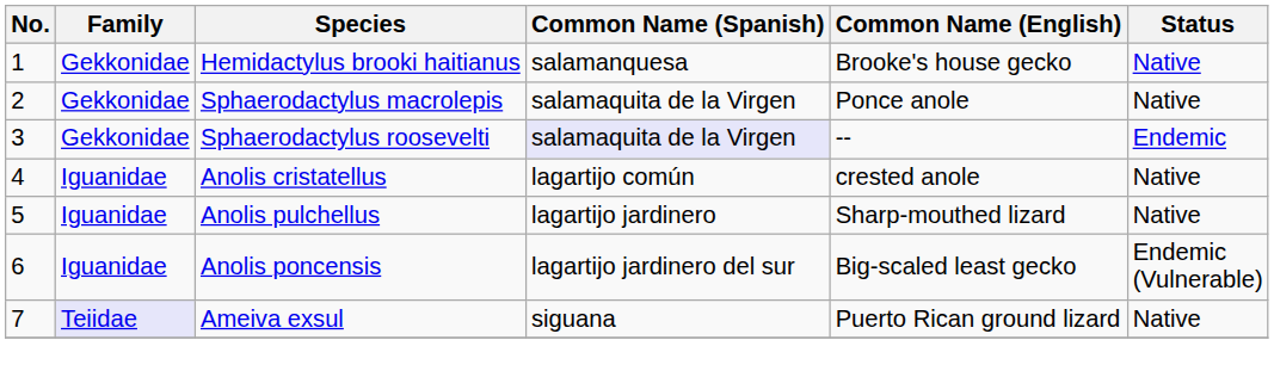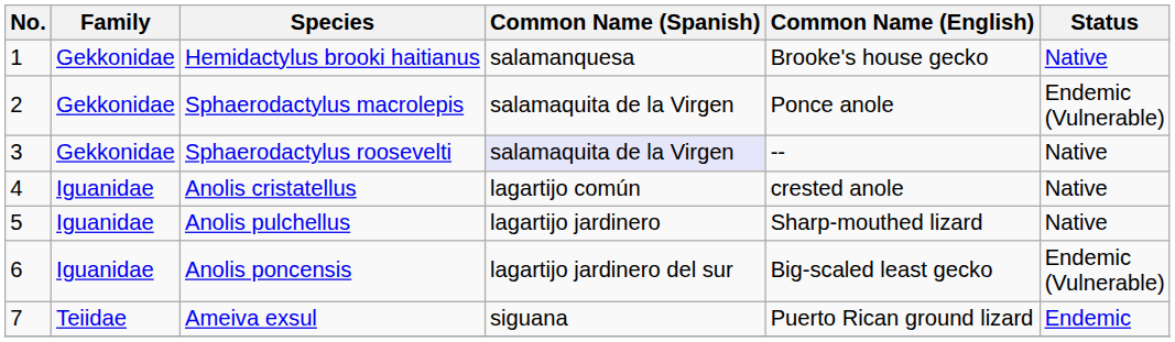Sphaerodactylus macrolepis | Status: Native -> Endemic (Vulnerable)
Sphaerodactylus roosevelti | Status: Endemic -> Native
Ameiva exsul | Family: lavender background -> no background
Ameiva exsul | Status: Native -> Endemic
